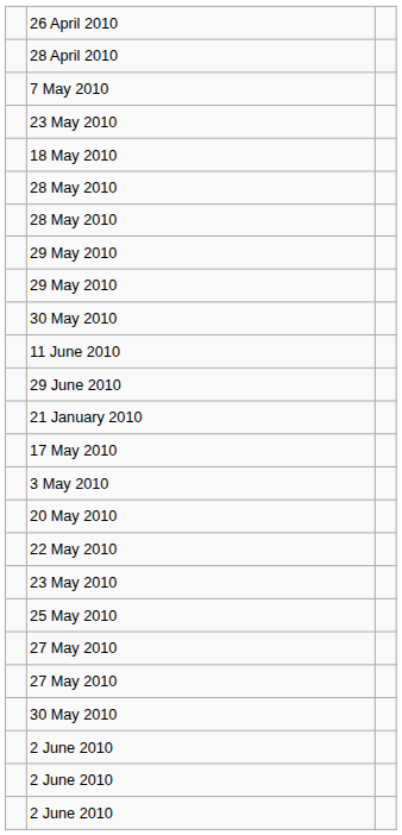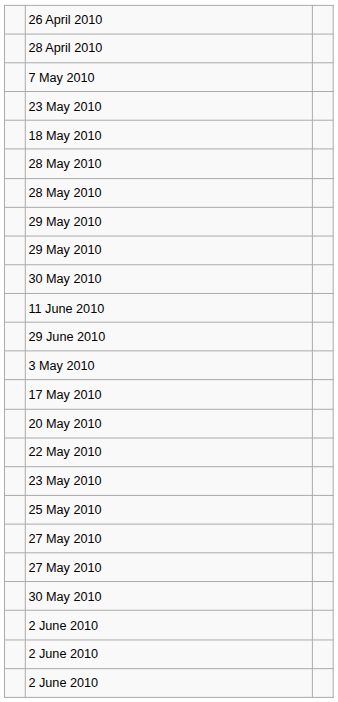- row: 21 January 2010
rows swapped: 3 May 2010 <-> 17 May 2010
